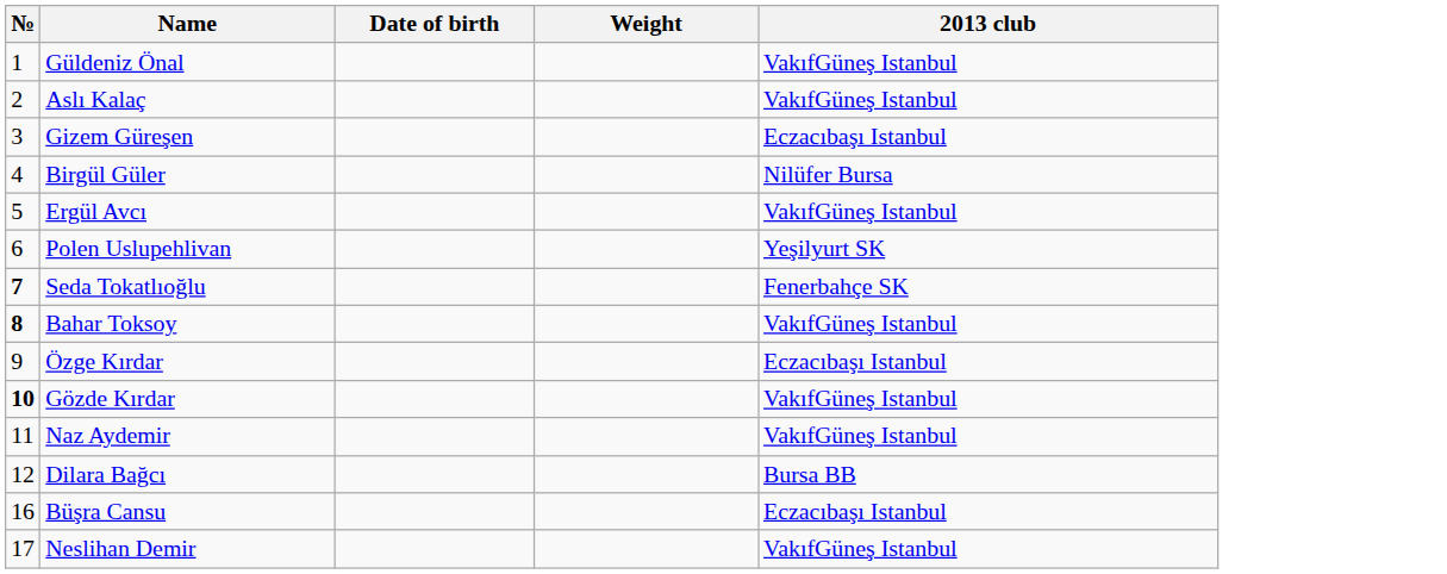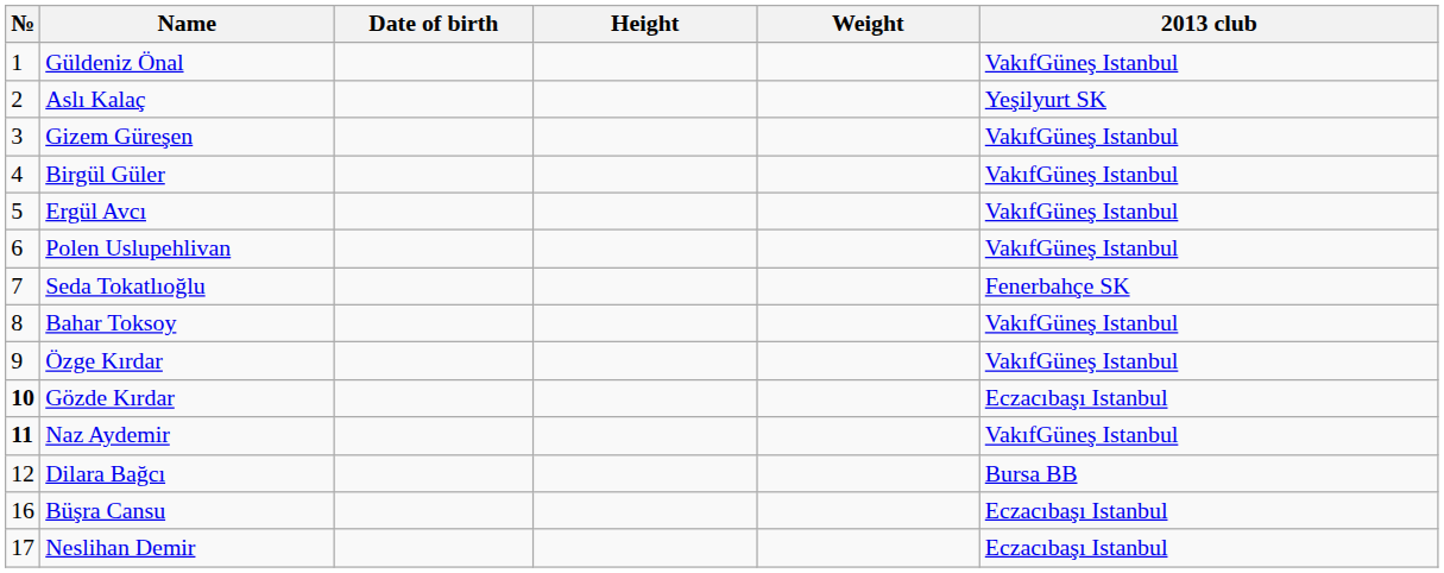+ column: Height
Aslı Kalaç | 2013 club: VakıfGüneş Istanbul -> Yeşilyurt SK
Gizem Güreşen | 2013 club: Eczacıbaşı Istanbul -> VakıfGüneş Istanbul
Birgül Güler | 2013 club: Nilüfer Bursa -> VakıfGüneş Istanbul
Polen Uslupehlivan | 2013 club: Yeşilyurt SK -> VakıfGüneş Istanbul
Seda Tokatlıoğlu | №: bold -> normal
Bahar Toksoy | №: bold -> normal
Özge Kırdar | 2013 club: Eczacıbaşı Istanbul -> VakıfGüneş Istanbul
Gözde Kırdar | 2013 club: VakıfGüneş Istanbul -> Eczacıbaşı Istanbul
Naz Aydemir | №: normal -> bold
Neslihan Demir | 2013 club: VakıfGüneş Istanbul -> Eczacıbaşı Istanbul
